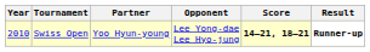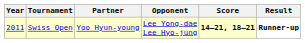Swiss Open | Year: 2010 -> 2011
